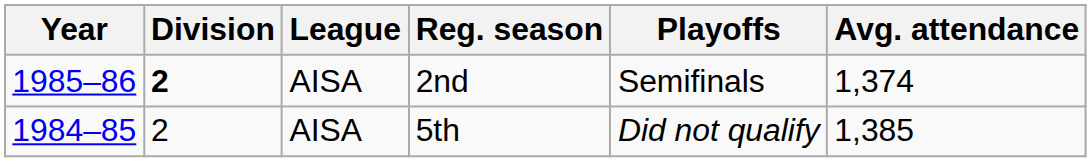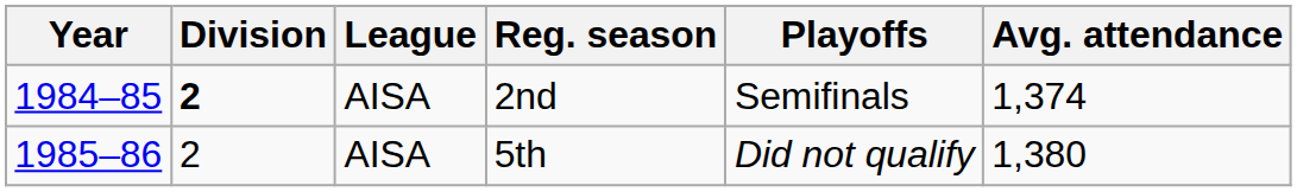2nd | Year: 1985–86 -> 1984–85
5th | Year: 1984–85 -> 1985–86
5th | Avg. attendance: 1,385 -> 1,380
